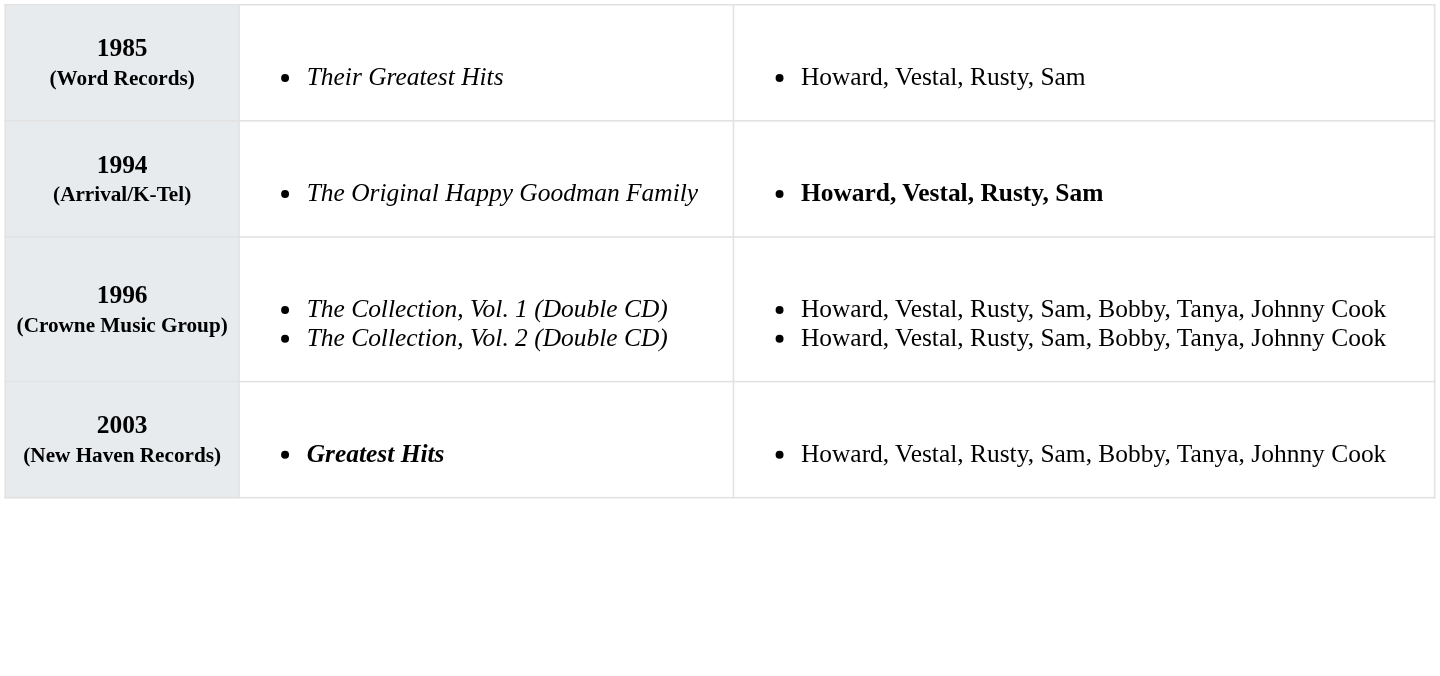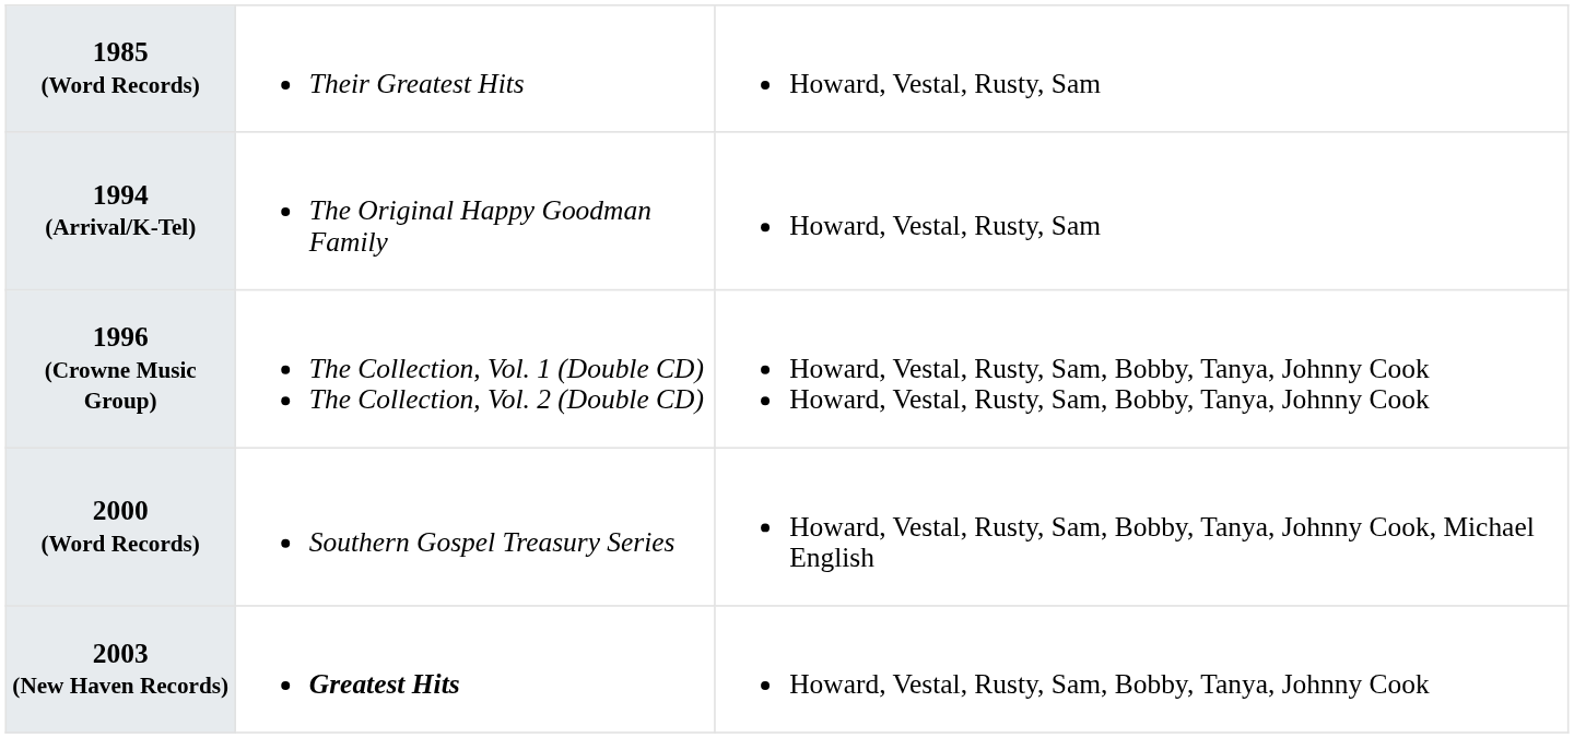1994 (Arrival/K-Tel) | column 3: bold -> normal
+ row: 2000 (Word Records) | Southern Gospel Treasury Series | Howard, Vestal, Rusty, Sam, Bobby, Tanya, Johnny Cook, Michael English
